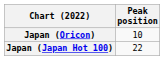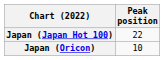rows swapped: Japan (Japan Hot 100) <-> Japan (Oricon)
